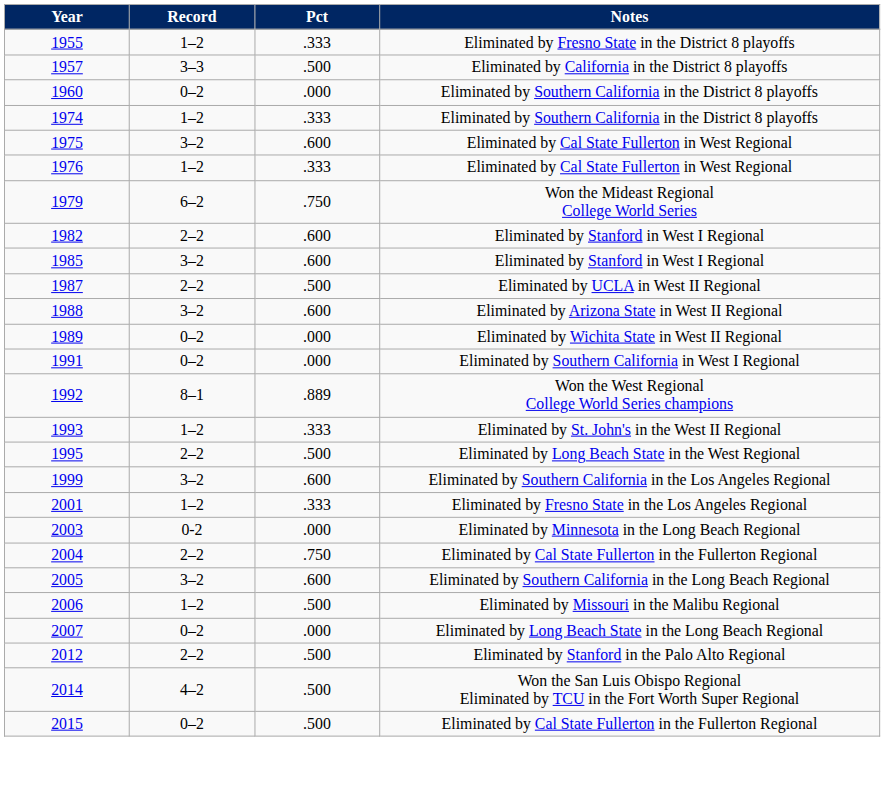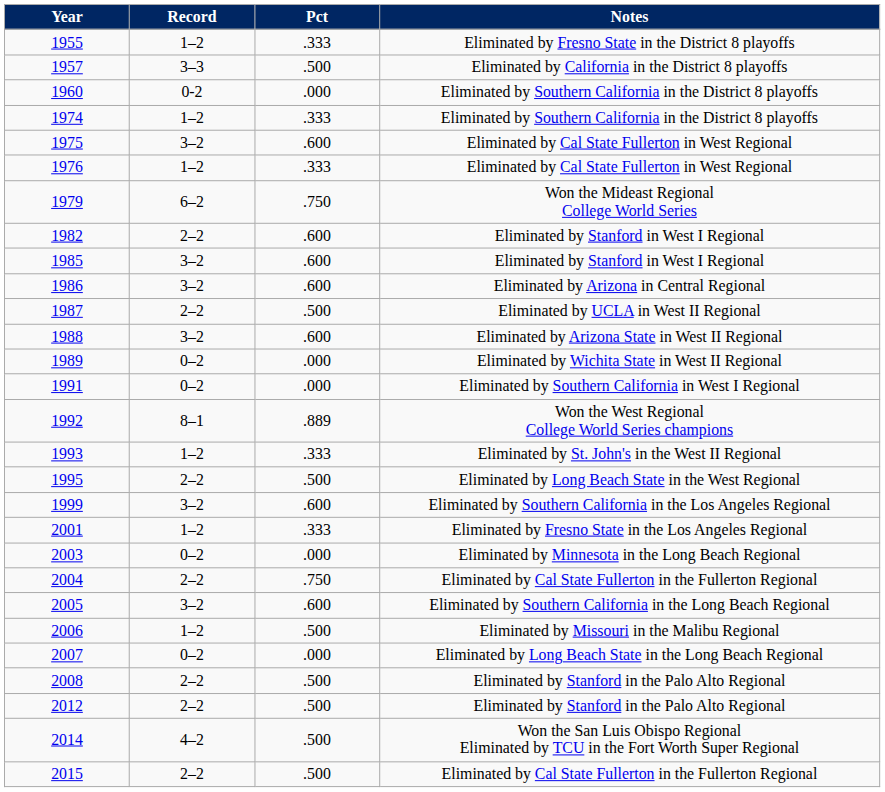1960 | Record: 0–2 -> 0-2
+ row: 1986 | 3–2 | .600 | Eliminated by Arizona in Central Regional
2003 | Record: 0-2 -> 0–2
+ row: 2008 | 2–2 | .500 | Eliminated by Stanford in the Palo Alto Regional
2015 | Record: 0–2 -> 2–2
